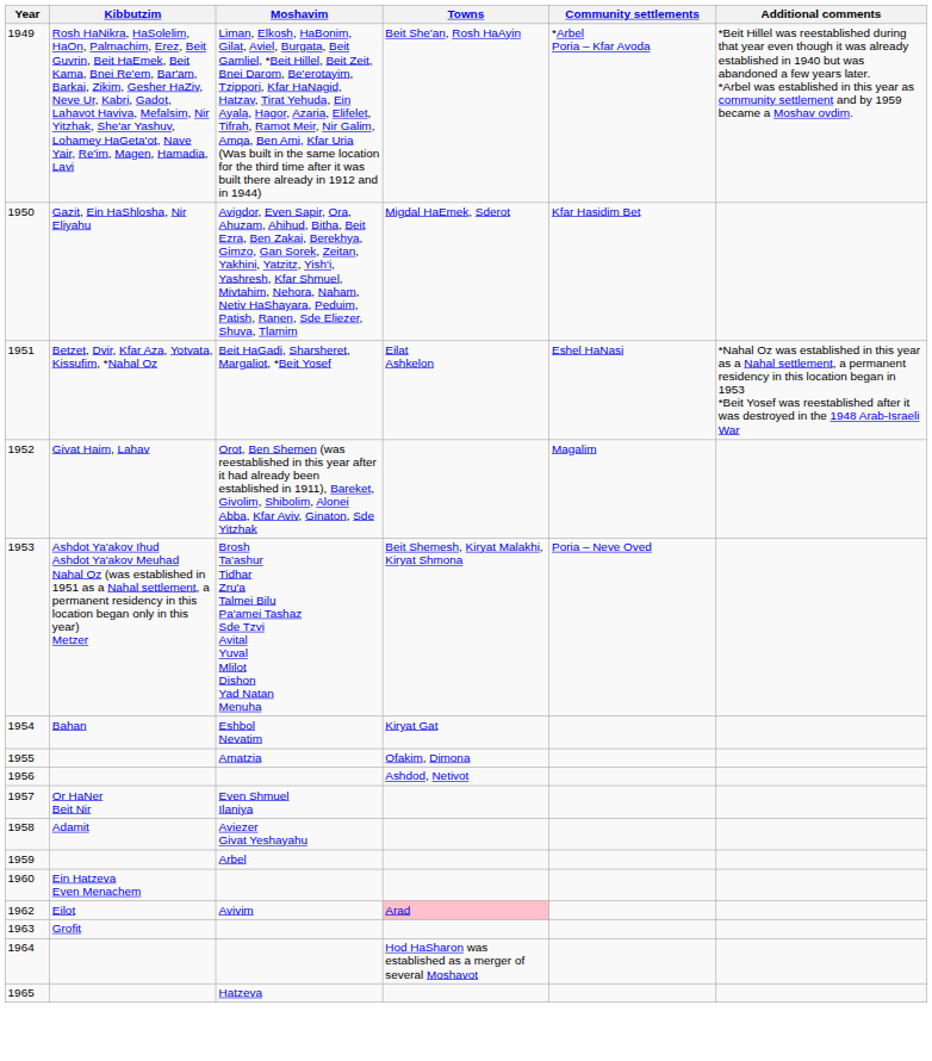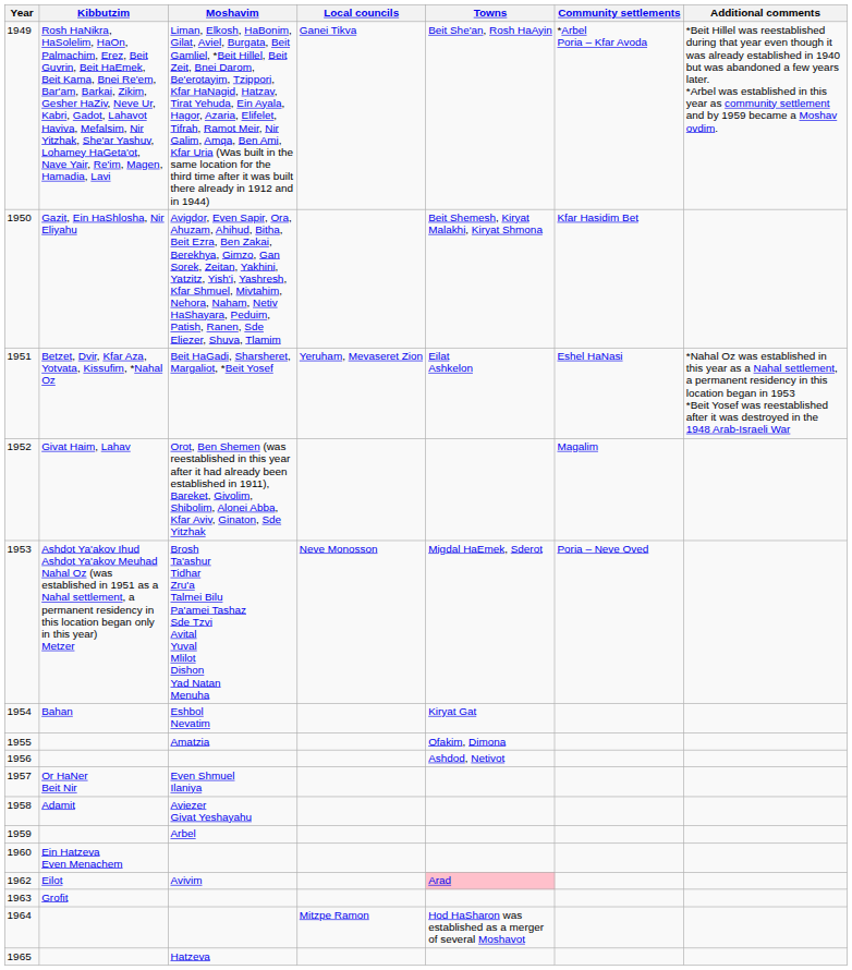+ column: Local councils | Ganei Tikva | Yeruham, Mevaseret Zion | Neve Monosson | Mitzpe Ramon
1950 | Towns: Migdal HaEmek, Sderot -> Beit Shemesh, Kiryat Malakhi, Kiryat Shmona
1953 | Towns: Beit Shemesh, Kiryat Malakhi, Kiryat Shmona -> Migdal HaEmek, Sderot
